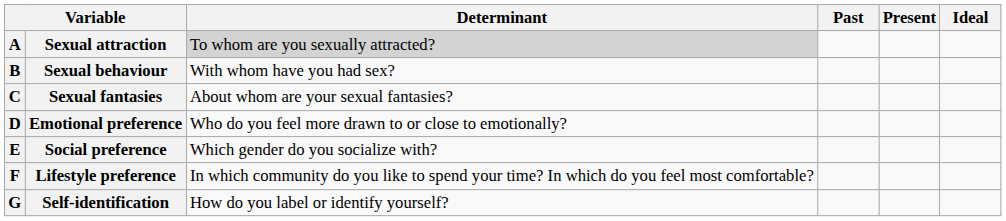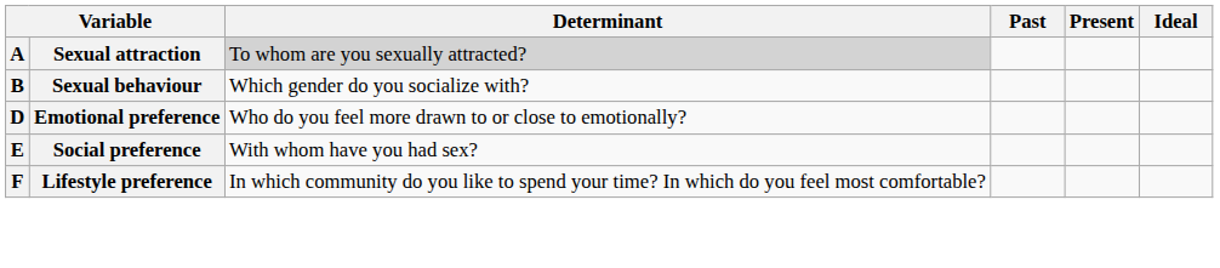Sexual behaviour | Determinant: With whom have you had sex? -> Which gender do you socialize with?
- row: C | Sexual fantasies | About whom are your sexual fantasies?
Social preference | Determinant: Which gender do you socialize with? -> With whom have you had sex?
- row: G | Self-identification | How do you label or identify yourself?
